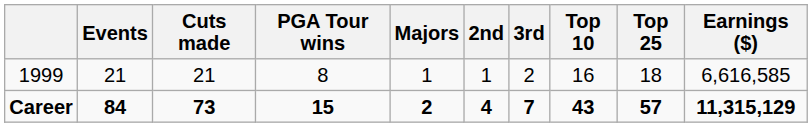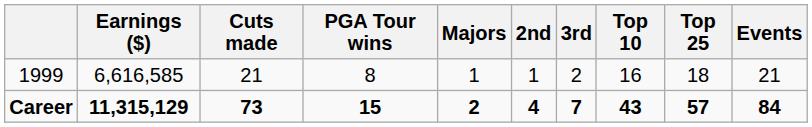columns swapped: Events <-> Earnings ($)
